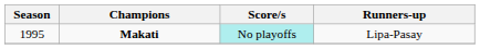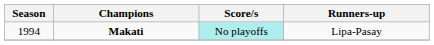Makati | Season: 1995 -> 1994
